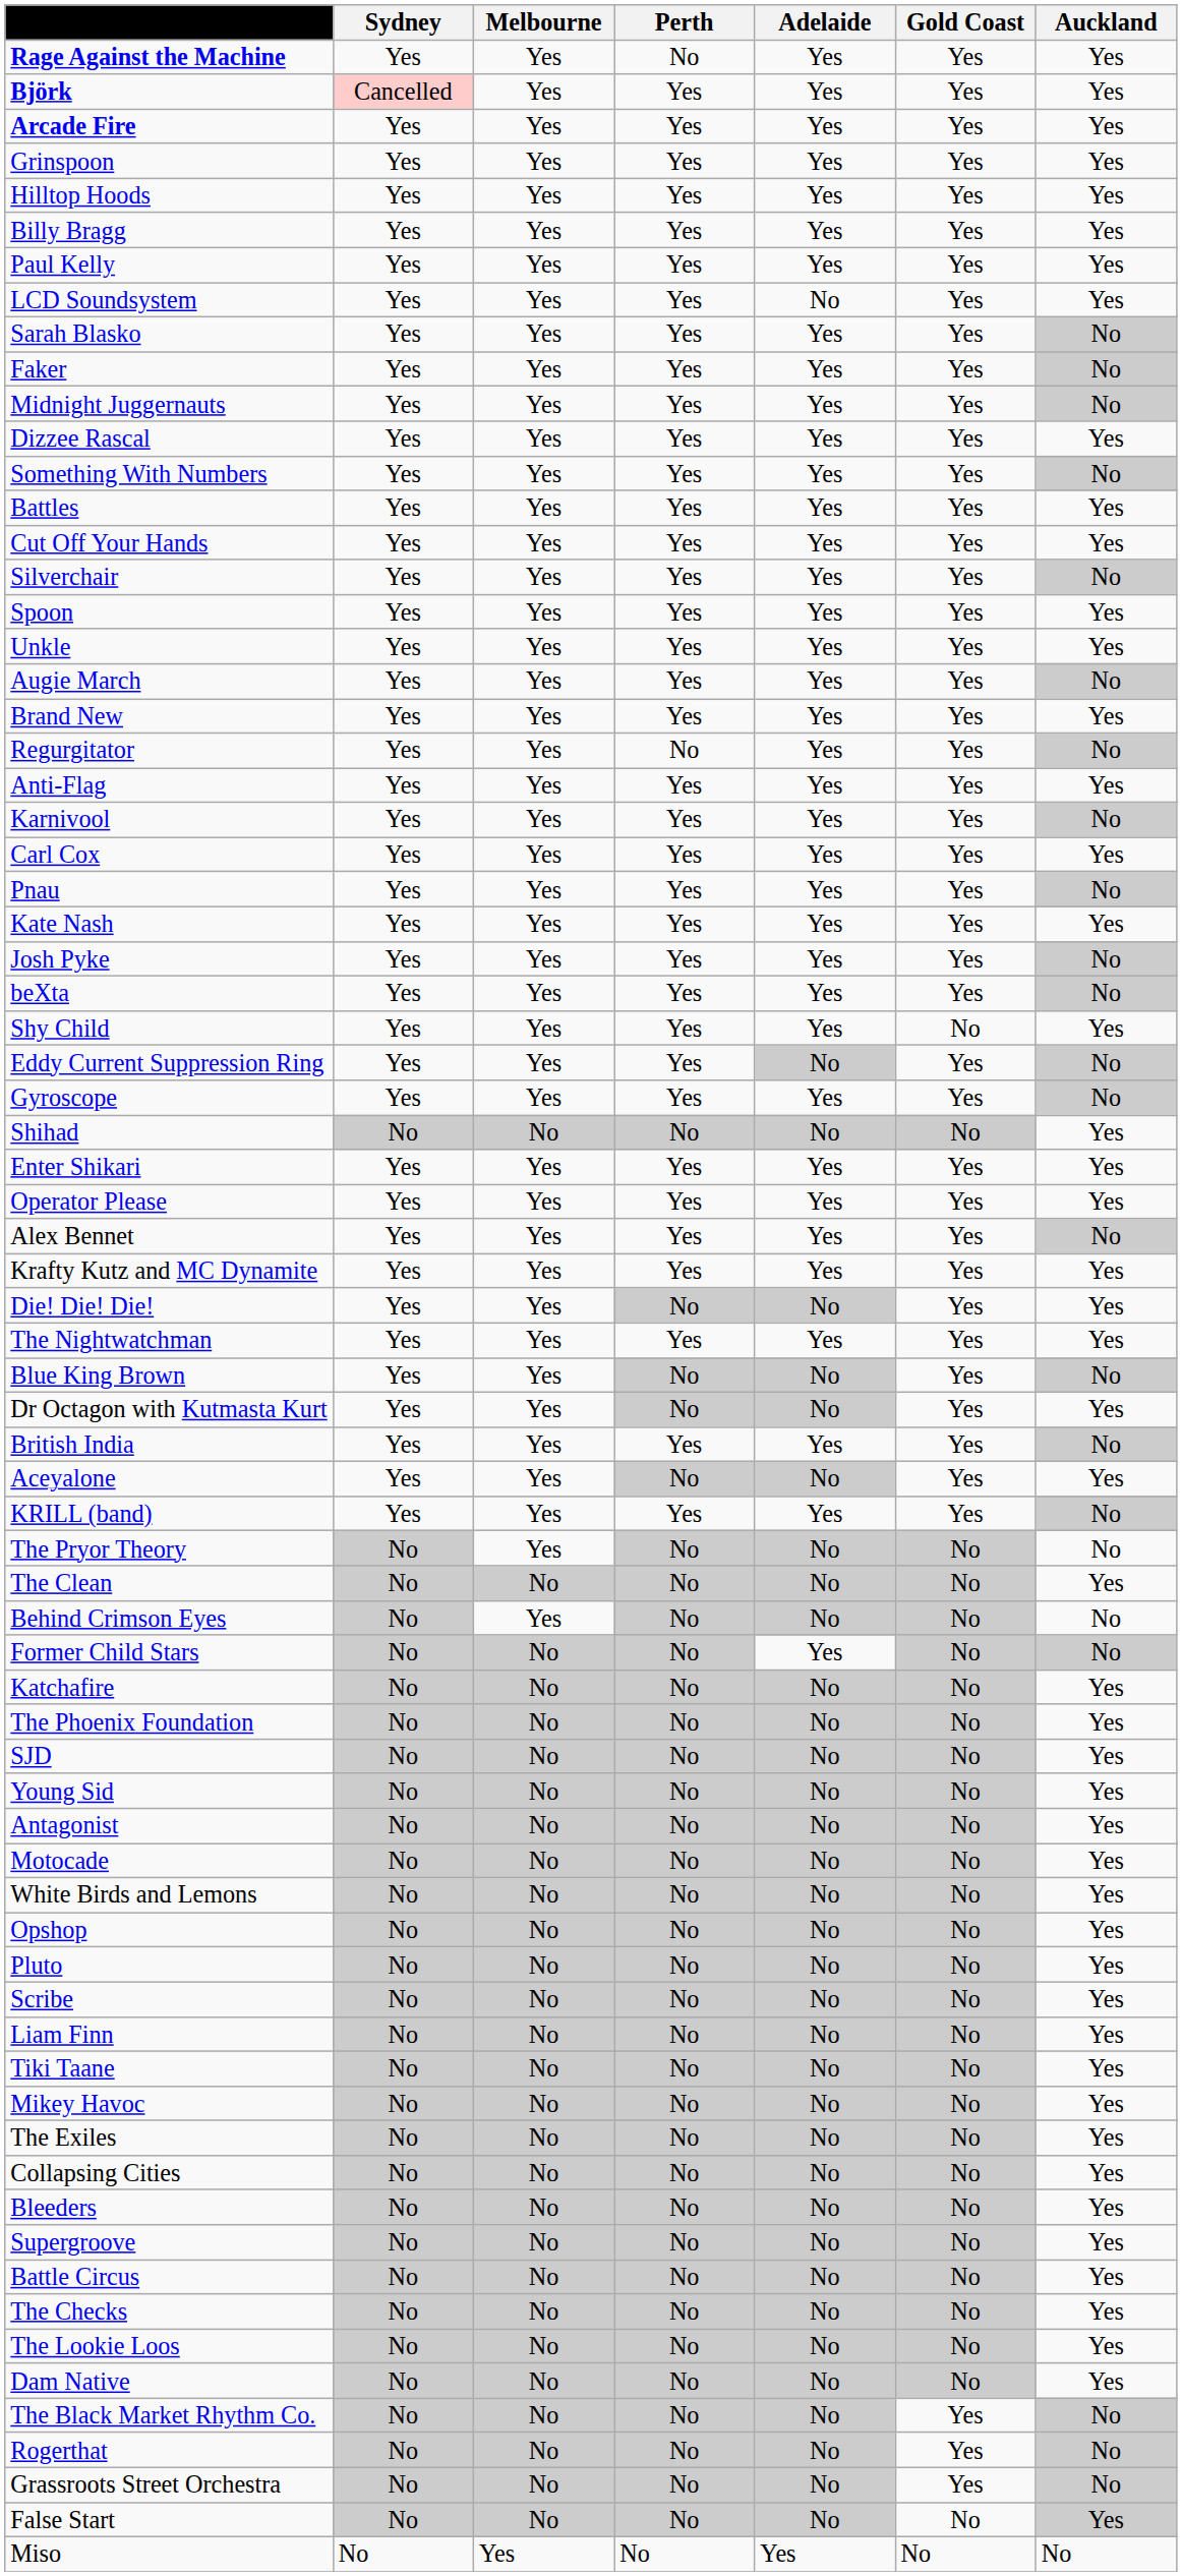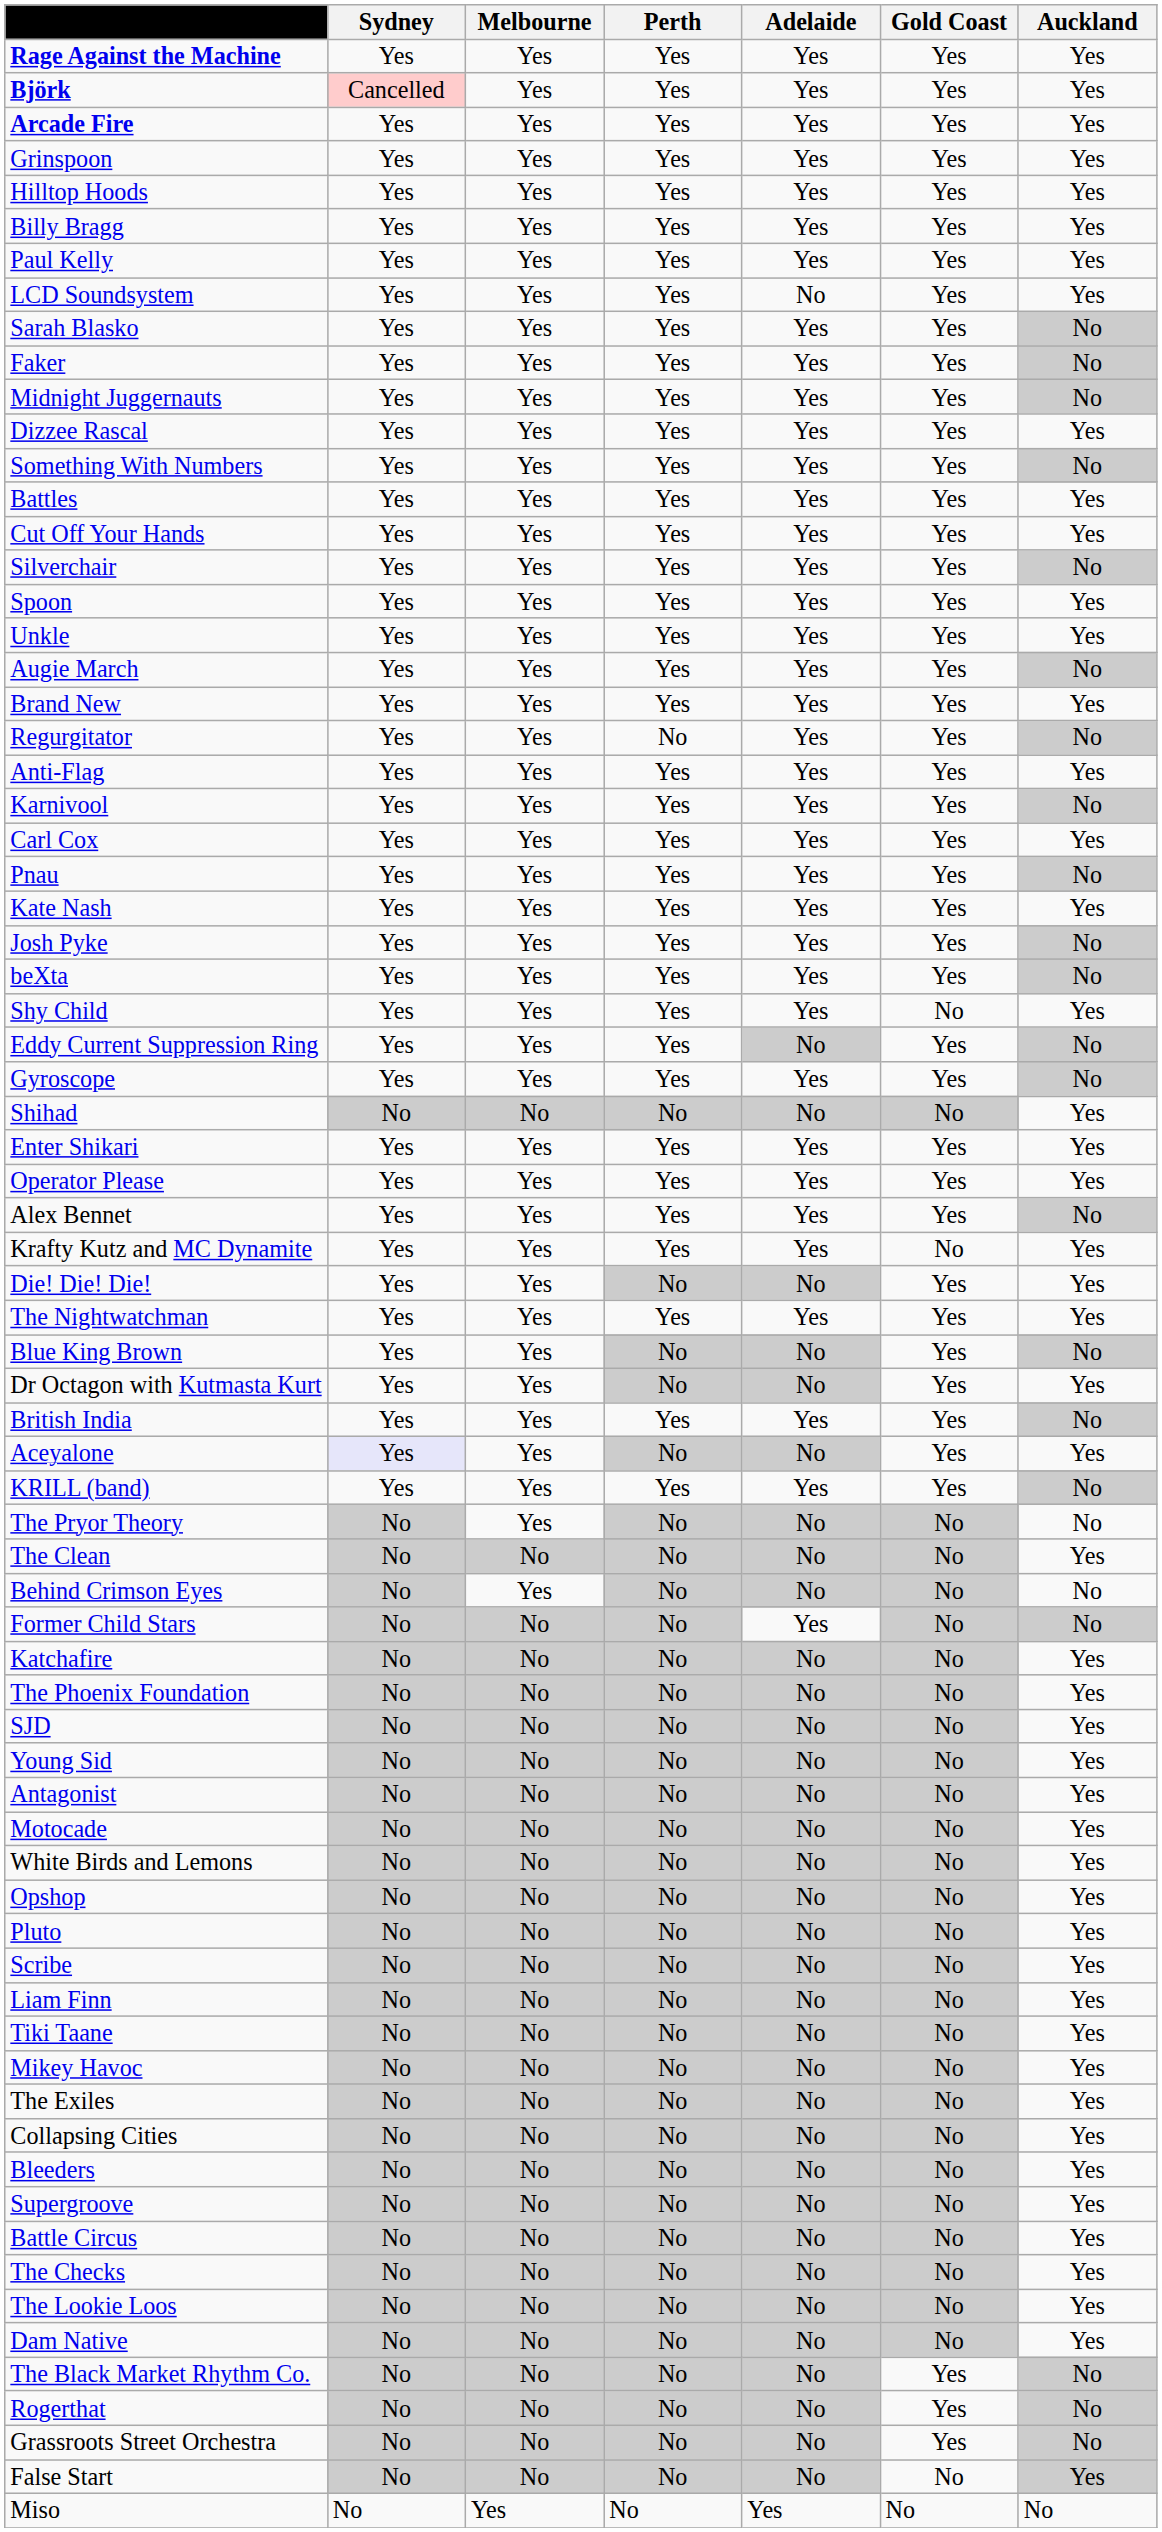Rage Against the Machine | Perth: No -> Yes
Krafty Kutz and MC Dynamite | Gold Coast: Yes -> No
Aceyalone | Sydney: no background -> lavender background
